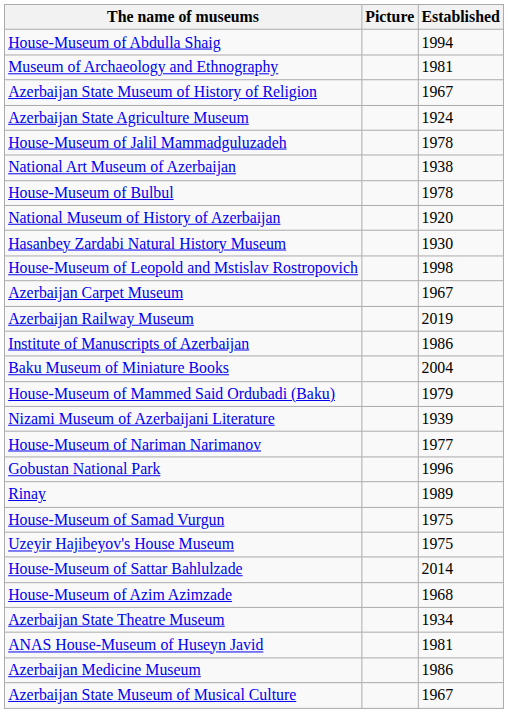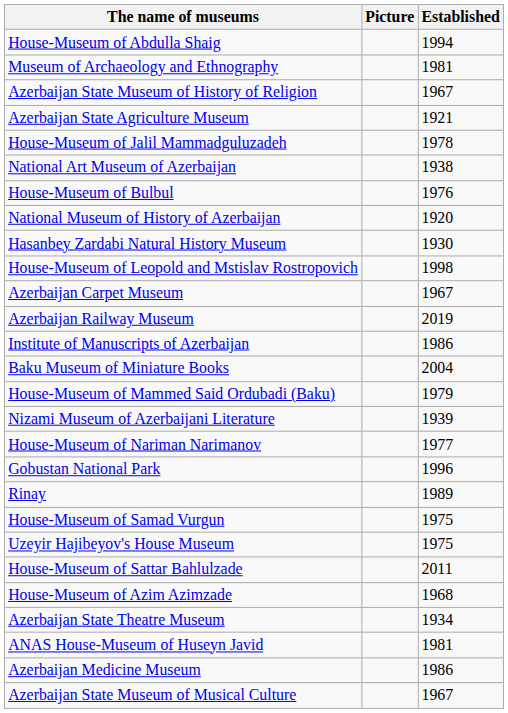Azerbaijan State Agriculture Museum | Established: 1924 -> 1921
House-Museum of Bulbul | Established: 1978 -> 1976
House-Museum of Sattar Bahlulzade | Established: 2014 -> 2011
